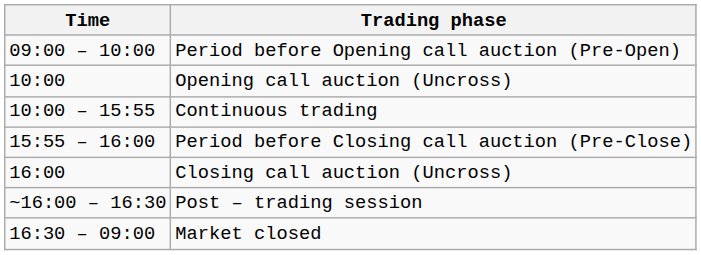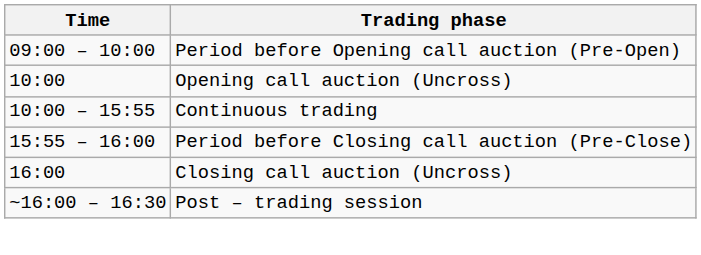- row: 16:30 – 09:00 | Market closed
